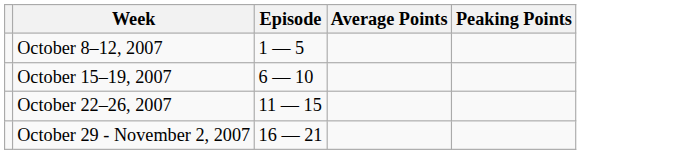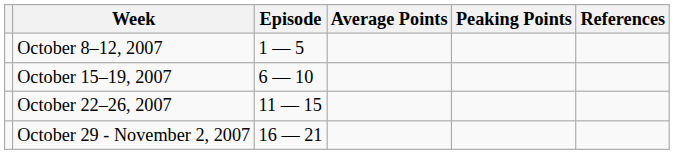+ column: References
